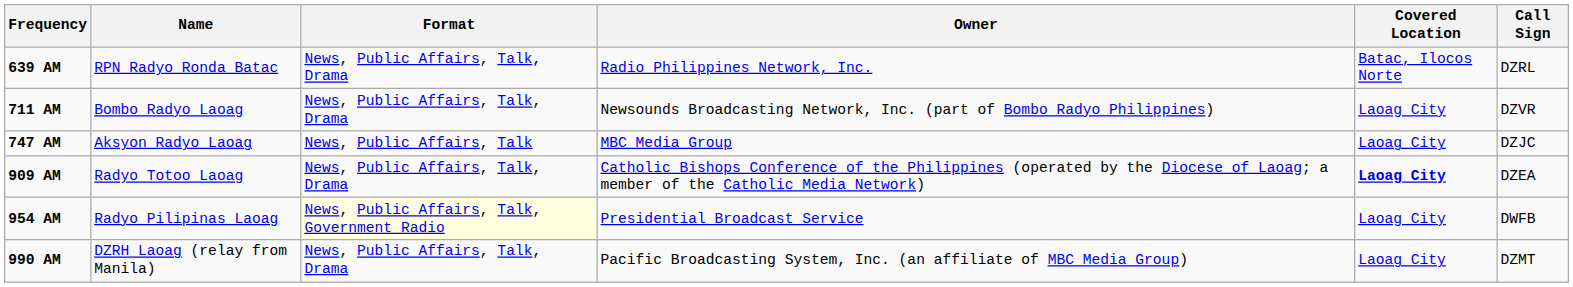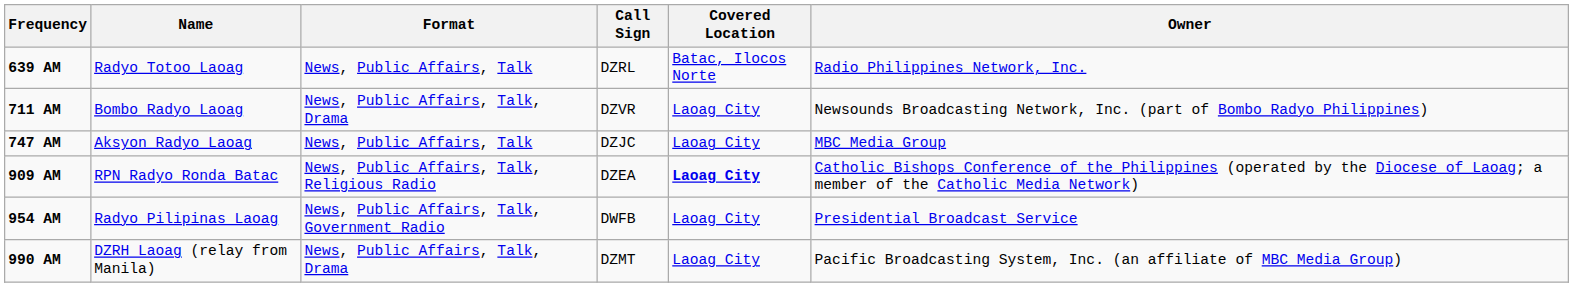columns swapped: Call Sign <-> Owner
639 AM | Name: RPN Radyo Ronda Batac -> Radyo Totoo Laoag
639 AM | Format: News, Public Affairs, Talk, Drama -> News, Public Affairs, Talk
909 AM | Name: Radyo Totoo Laoag -> RPN Radyo Ronda Batac
909 AM | Format: News, Public Affairs, Talk, Drama -> News, Public Affairs, Talk, Religious Radio
954 AM | Format: lightyellow background -> no background
